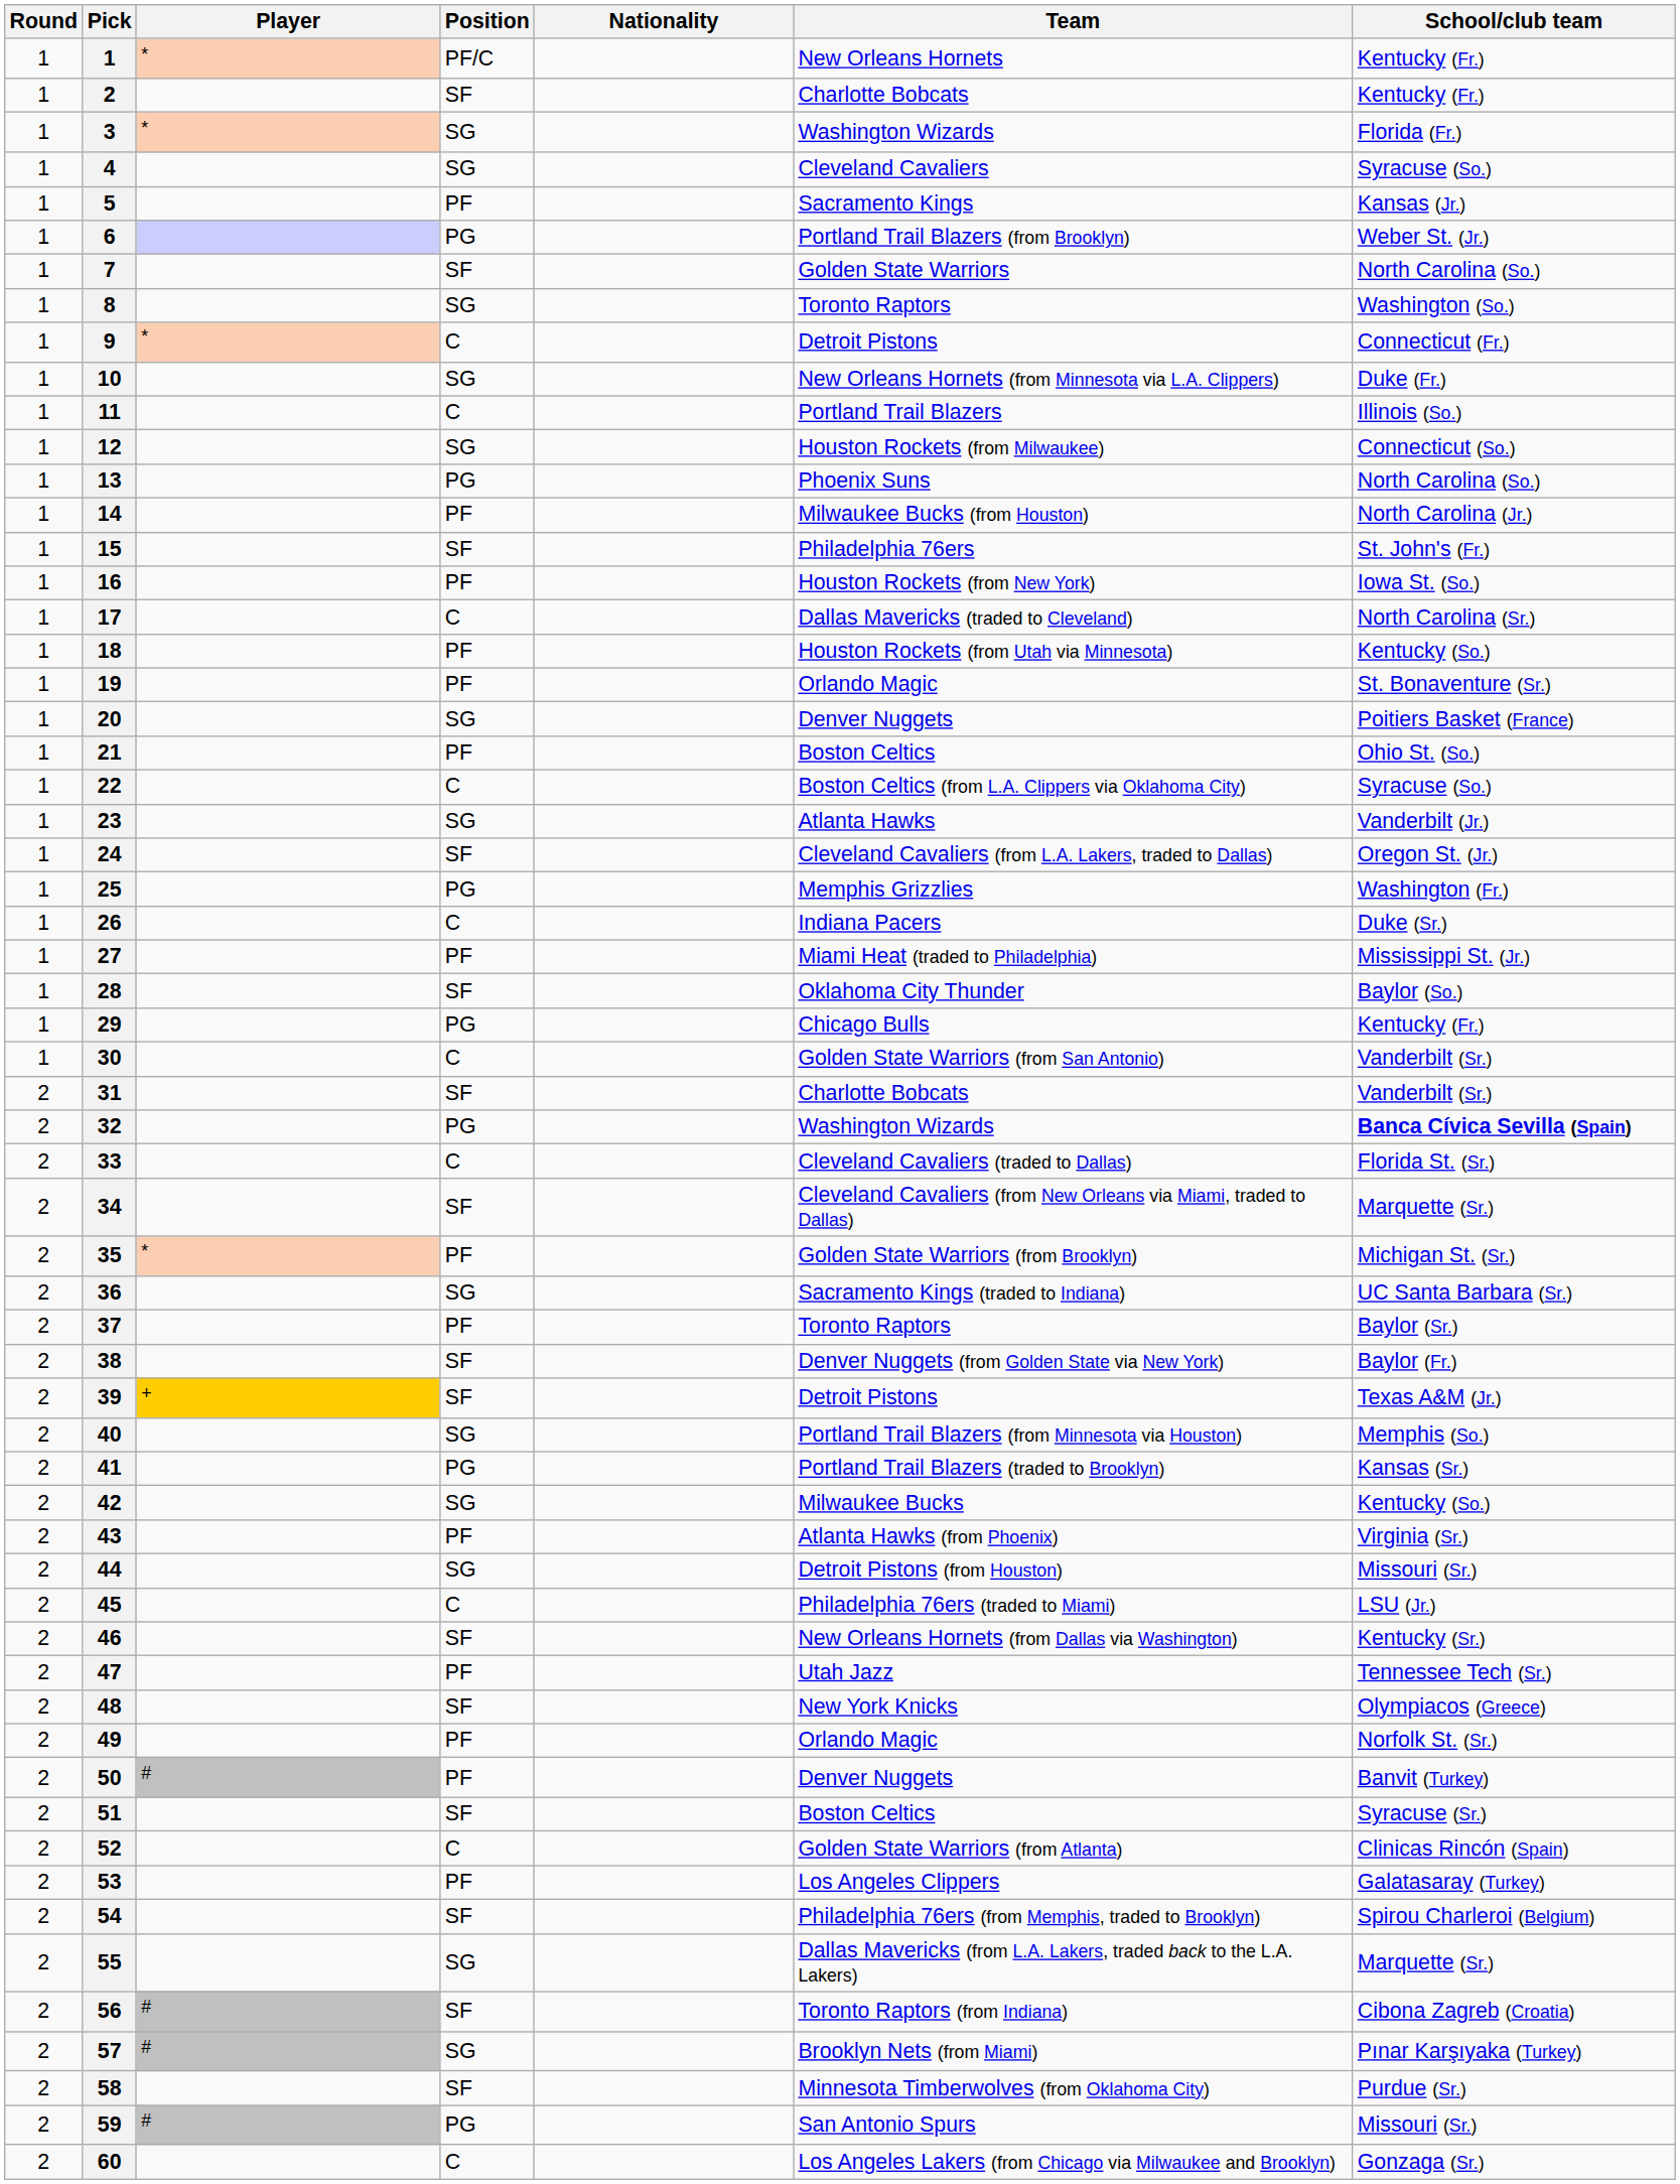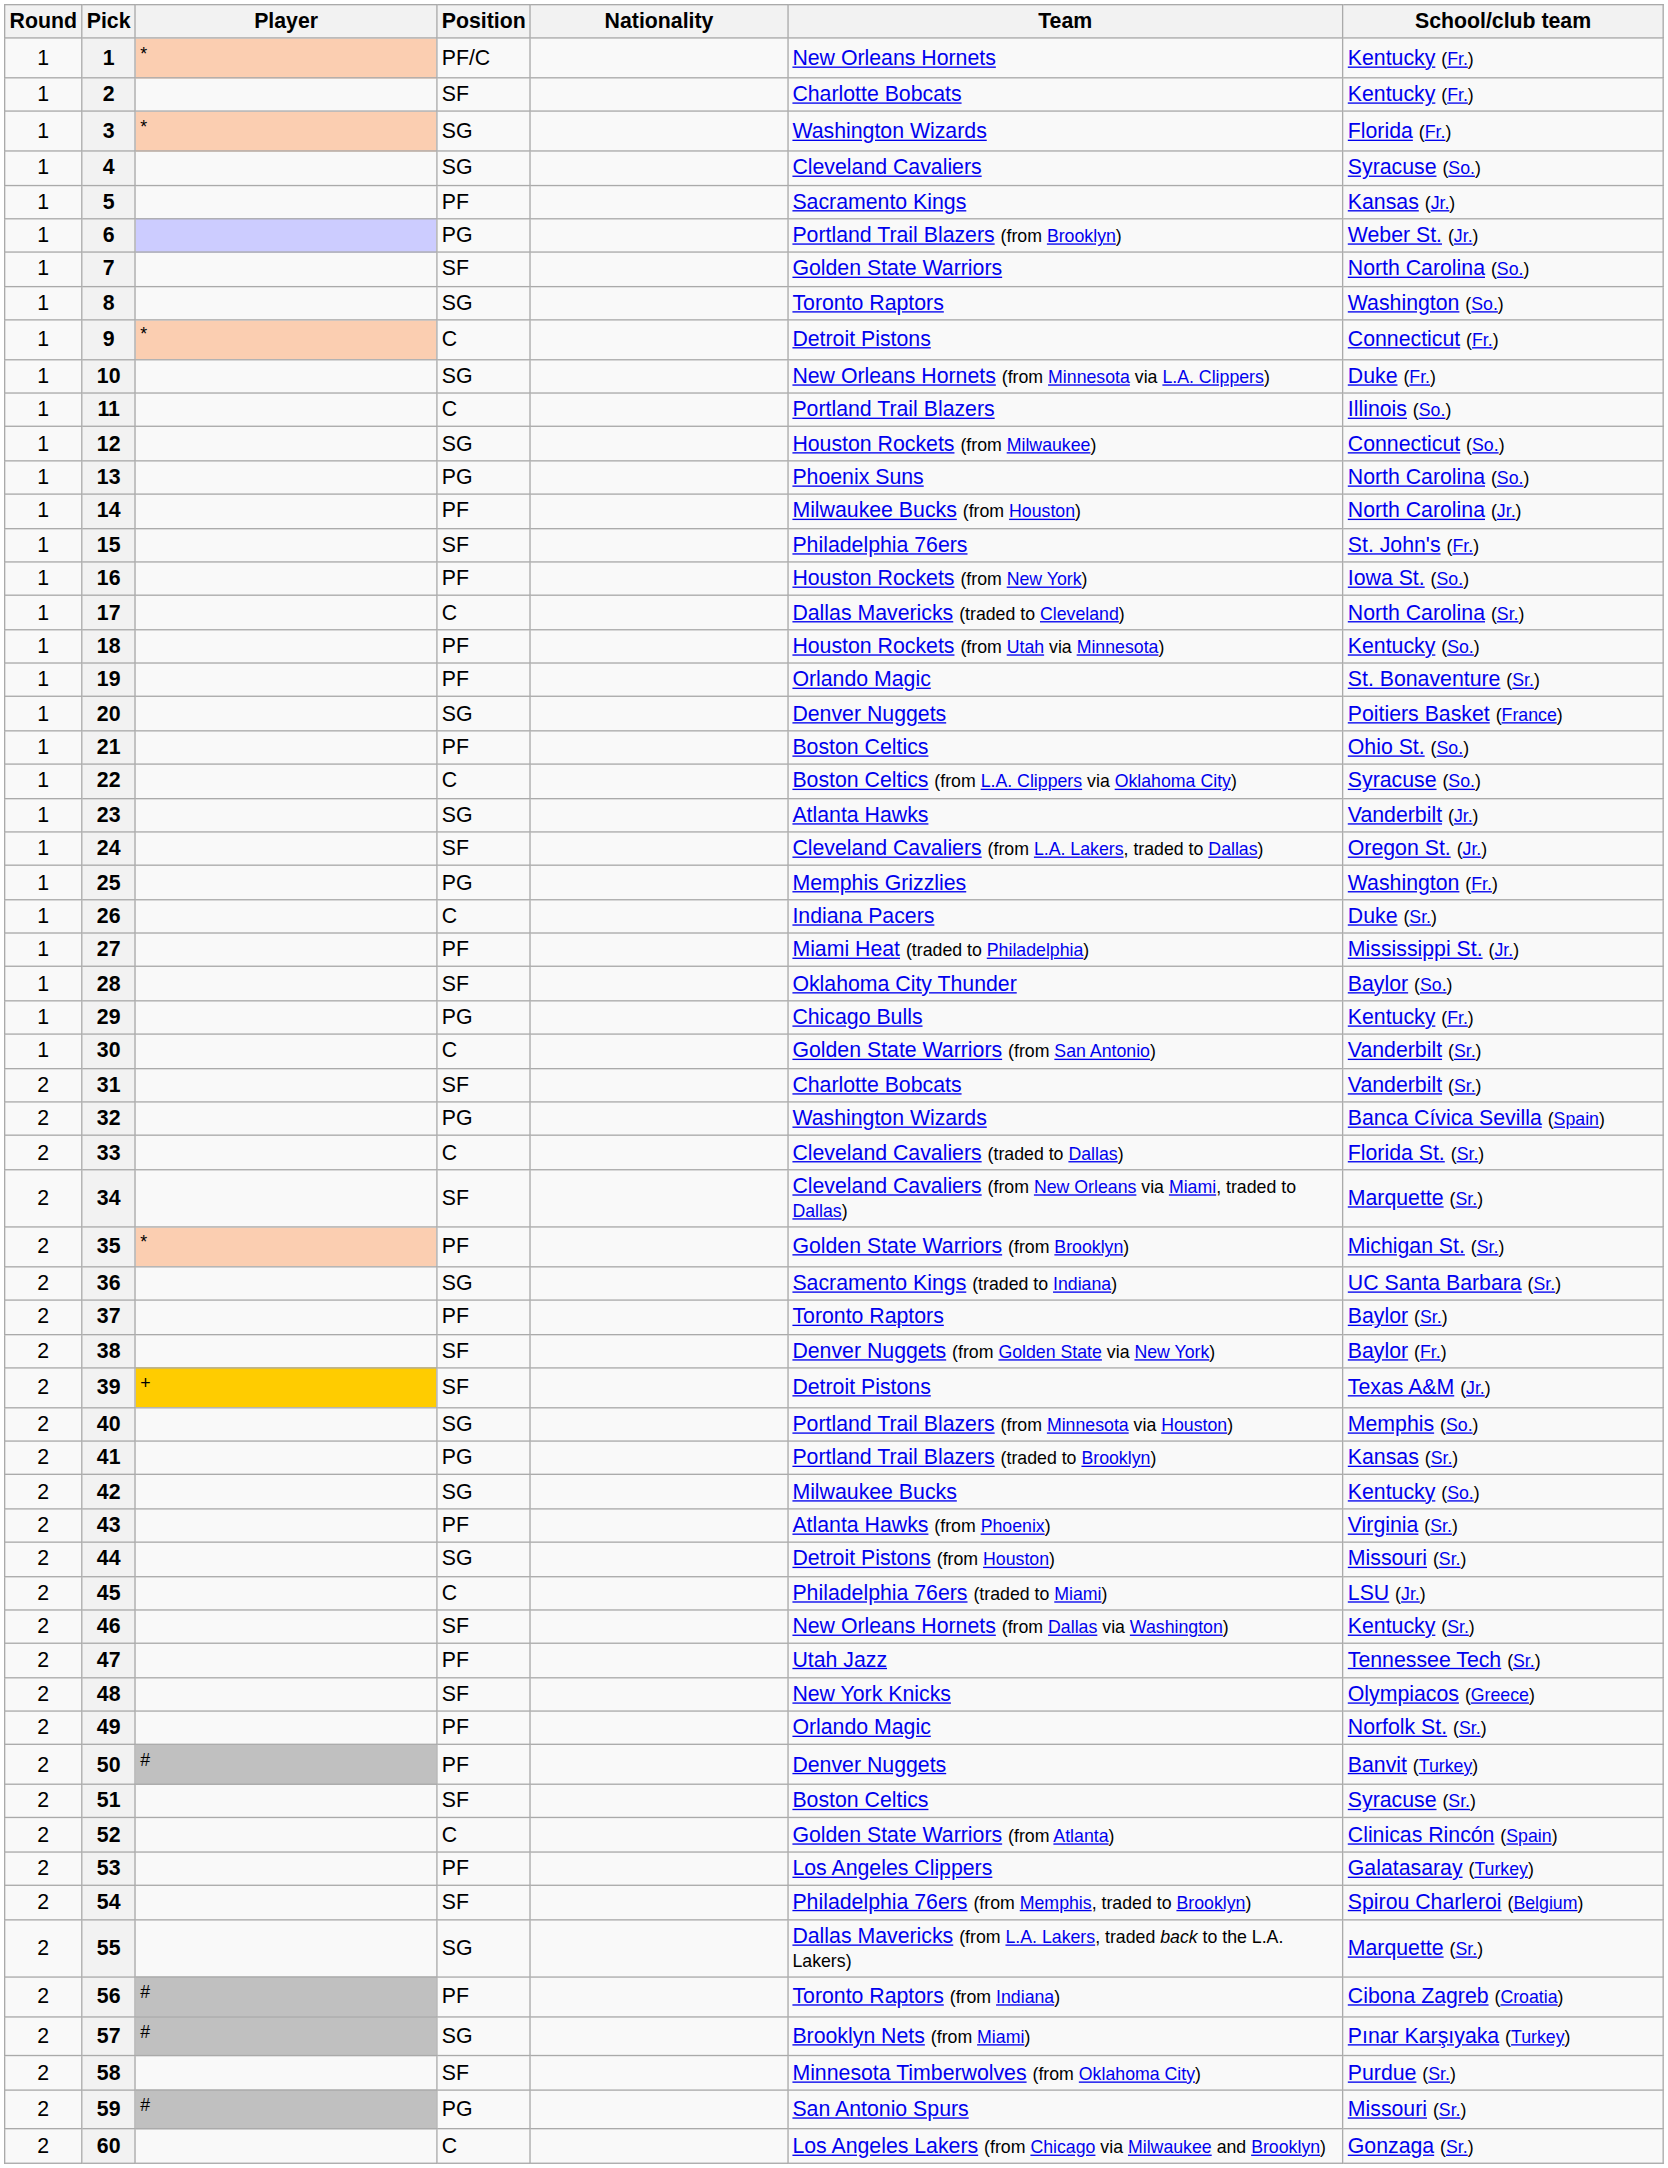32 | School/club team: bold -> normal
56 | Position: SF -> PF
